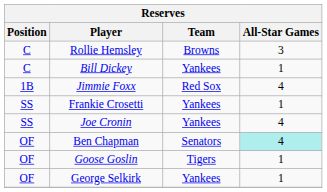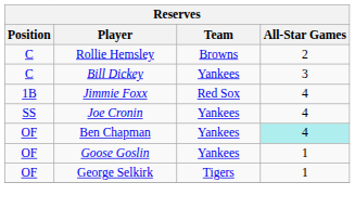Rollie Hemsley | All-Star Games: 3 -> 2
Bill Dickey | All-Star Games: 1 -> 3
- row: SS | Frankie Crosetti | Yankees | 1
Ben Chapman | Team: Senators -> Yankees
Goose Goslin | Team: Tigers -> Yankees
George Selkirk | Team: Yankees -> Tigers
